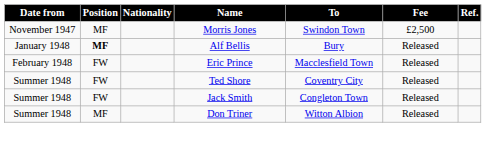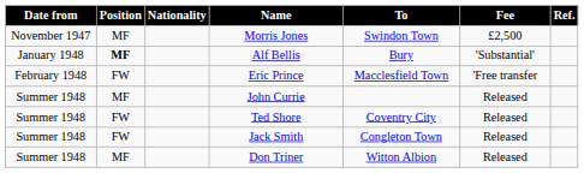Alf Bellis | Fee: Released -> 'Substantial'
Eric Prince | Fee: Released -> 'Free transfer
+ row: Summer 1948 | MF | John Currie | Released
